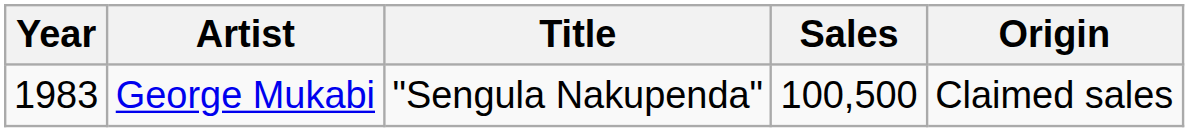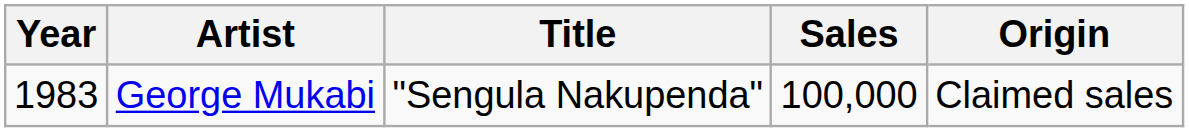George Mukabi | Sales: 100,500 -> 100,000
